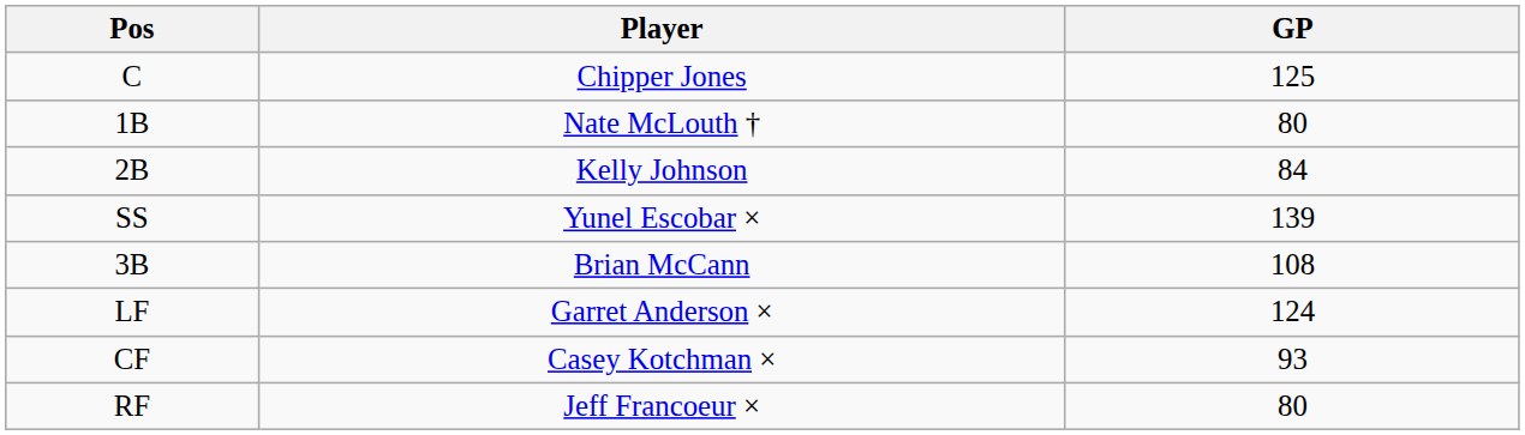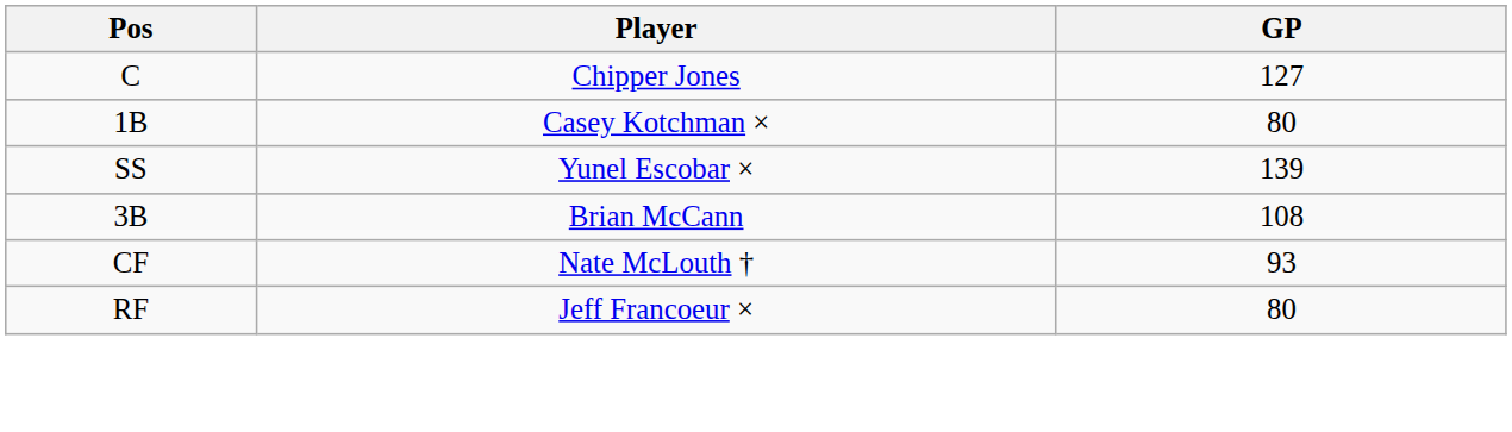C | GP: 125 -> 127
1B | Player: Nate McLouth † -> Casey Kotchman ×
- row: 2B | Kelly Johnson | 84
- row: LF | Garret Anderson × | 124
CF | Player: Casey Kotchman × -> Nate McLouth †
